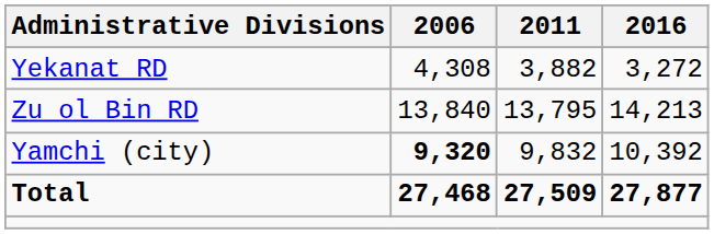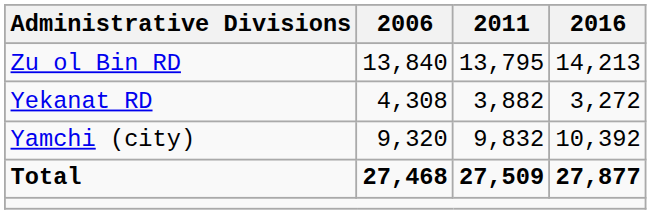rows swapped: Yekanat RD <-> Zu ol Bin RD
Yamchi (city) | 2006: bold -> normal
